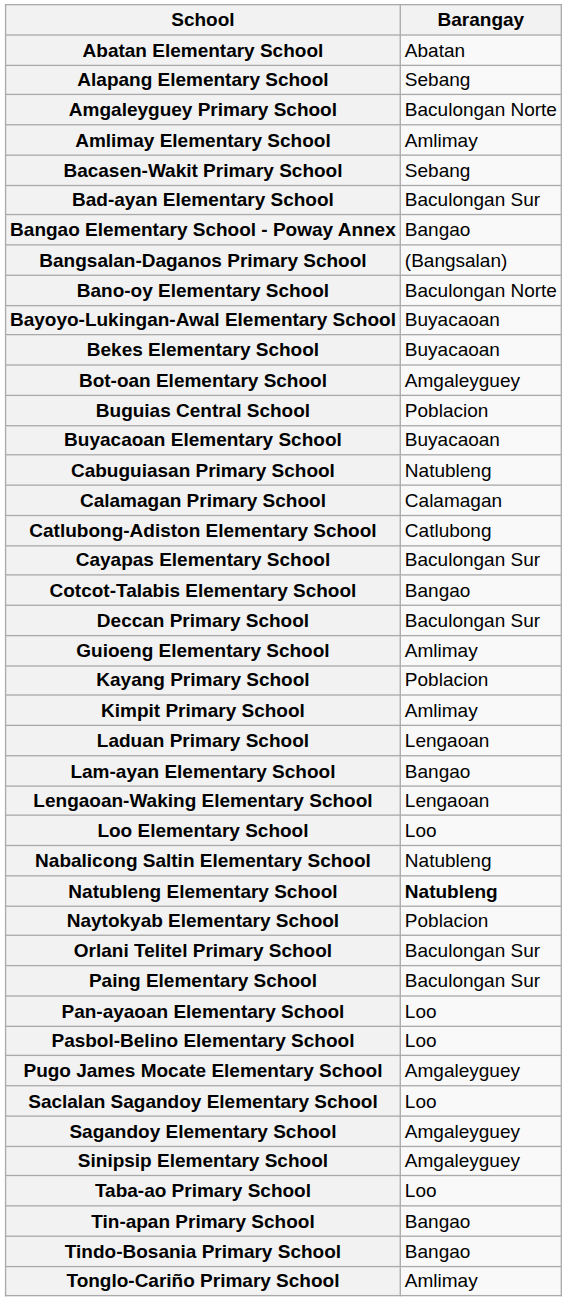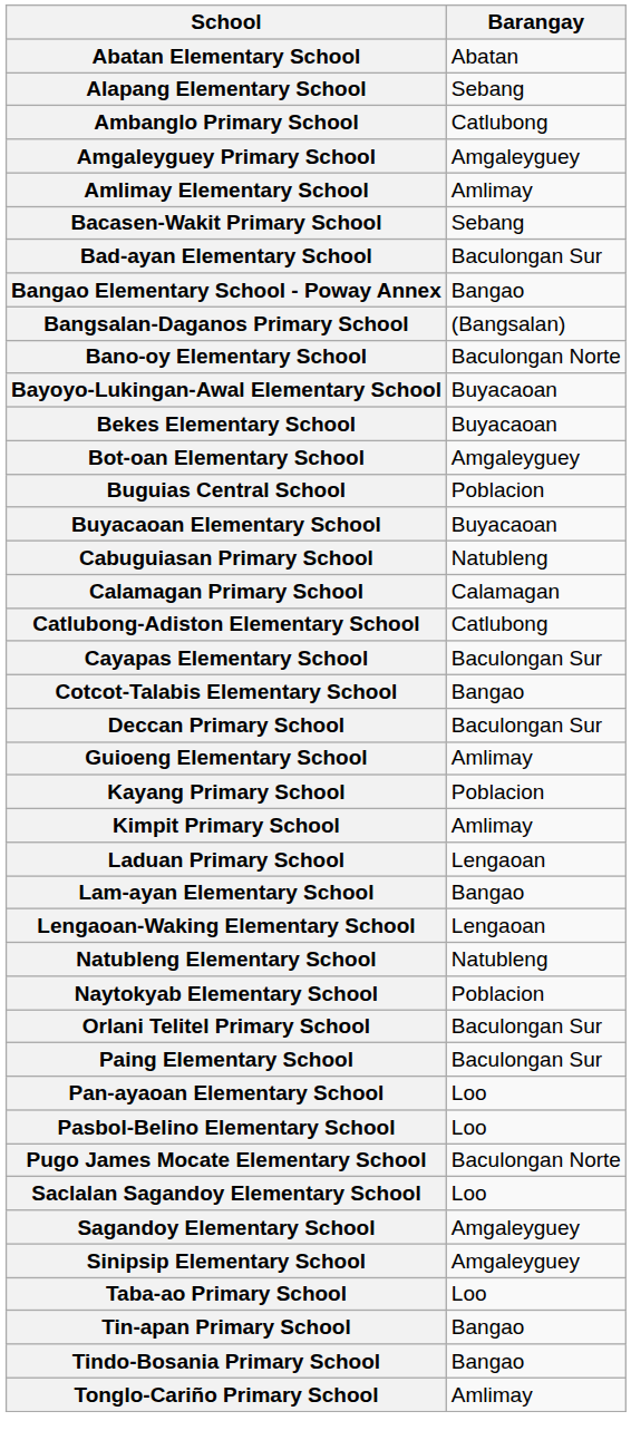+ row: Ambanglo Primary School | Catlubong
Amgaleyguey Primary School | Barangay: Baculongan Norte -> Amgaleyguey
- row: Loo Elementary School | Loo
- row: Nabalicong Saltin Elementary School | Natubleng
Natubleng Elementary School | Barangay: bold -> normal
Pugo James Mocate Elementary School | Barangay: Amgaleyguey -> Baculongan Norte
